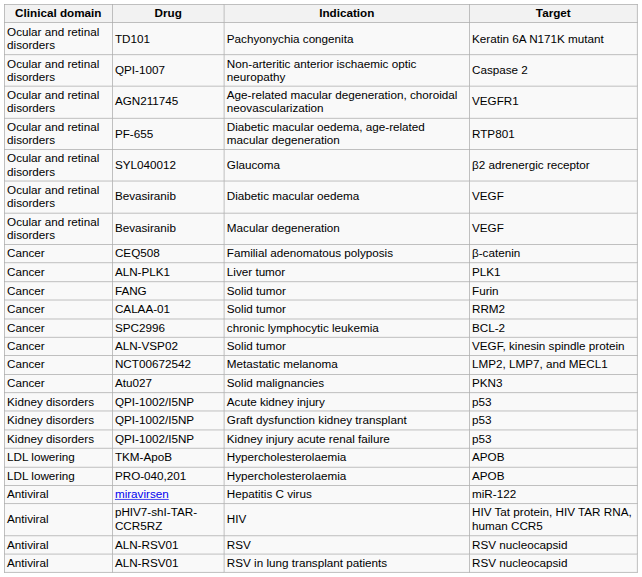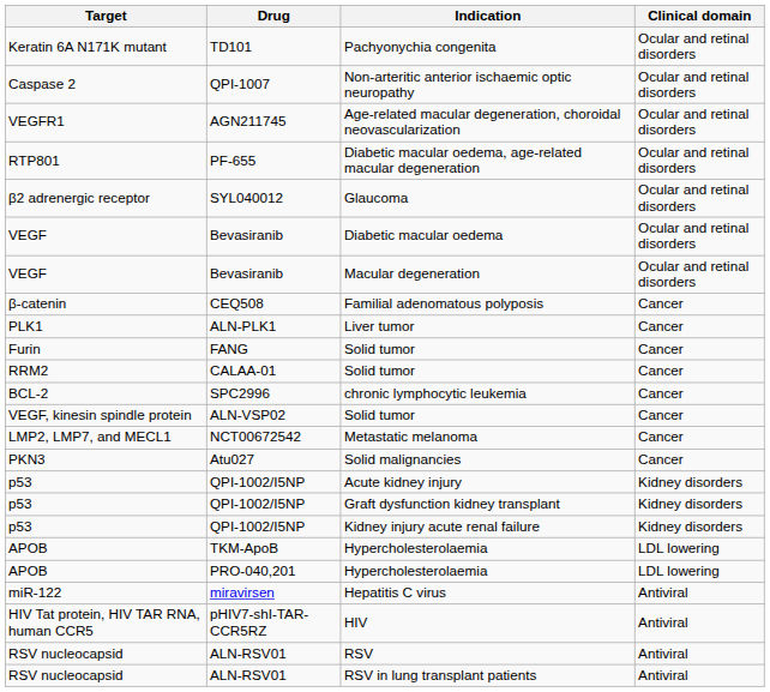columns swapped: Clinical domain <-> Target
